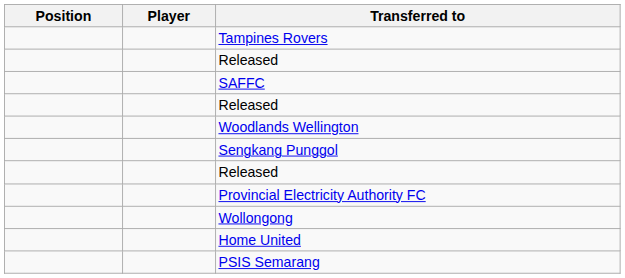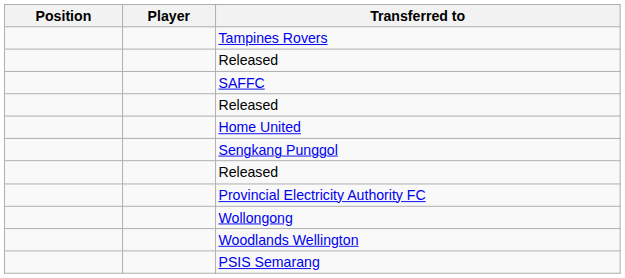rows swapped: Home United <-> Woodlands Wellington
